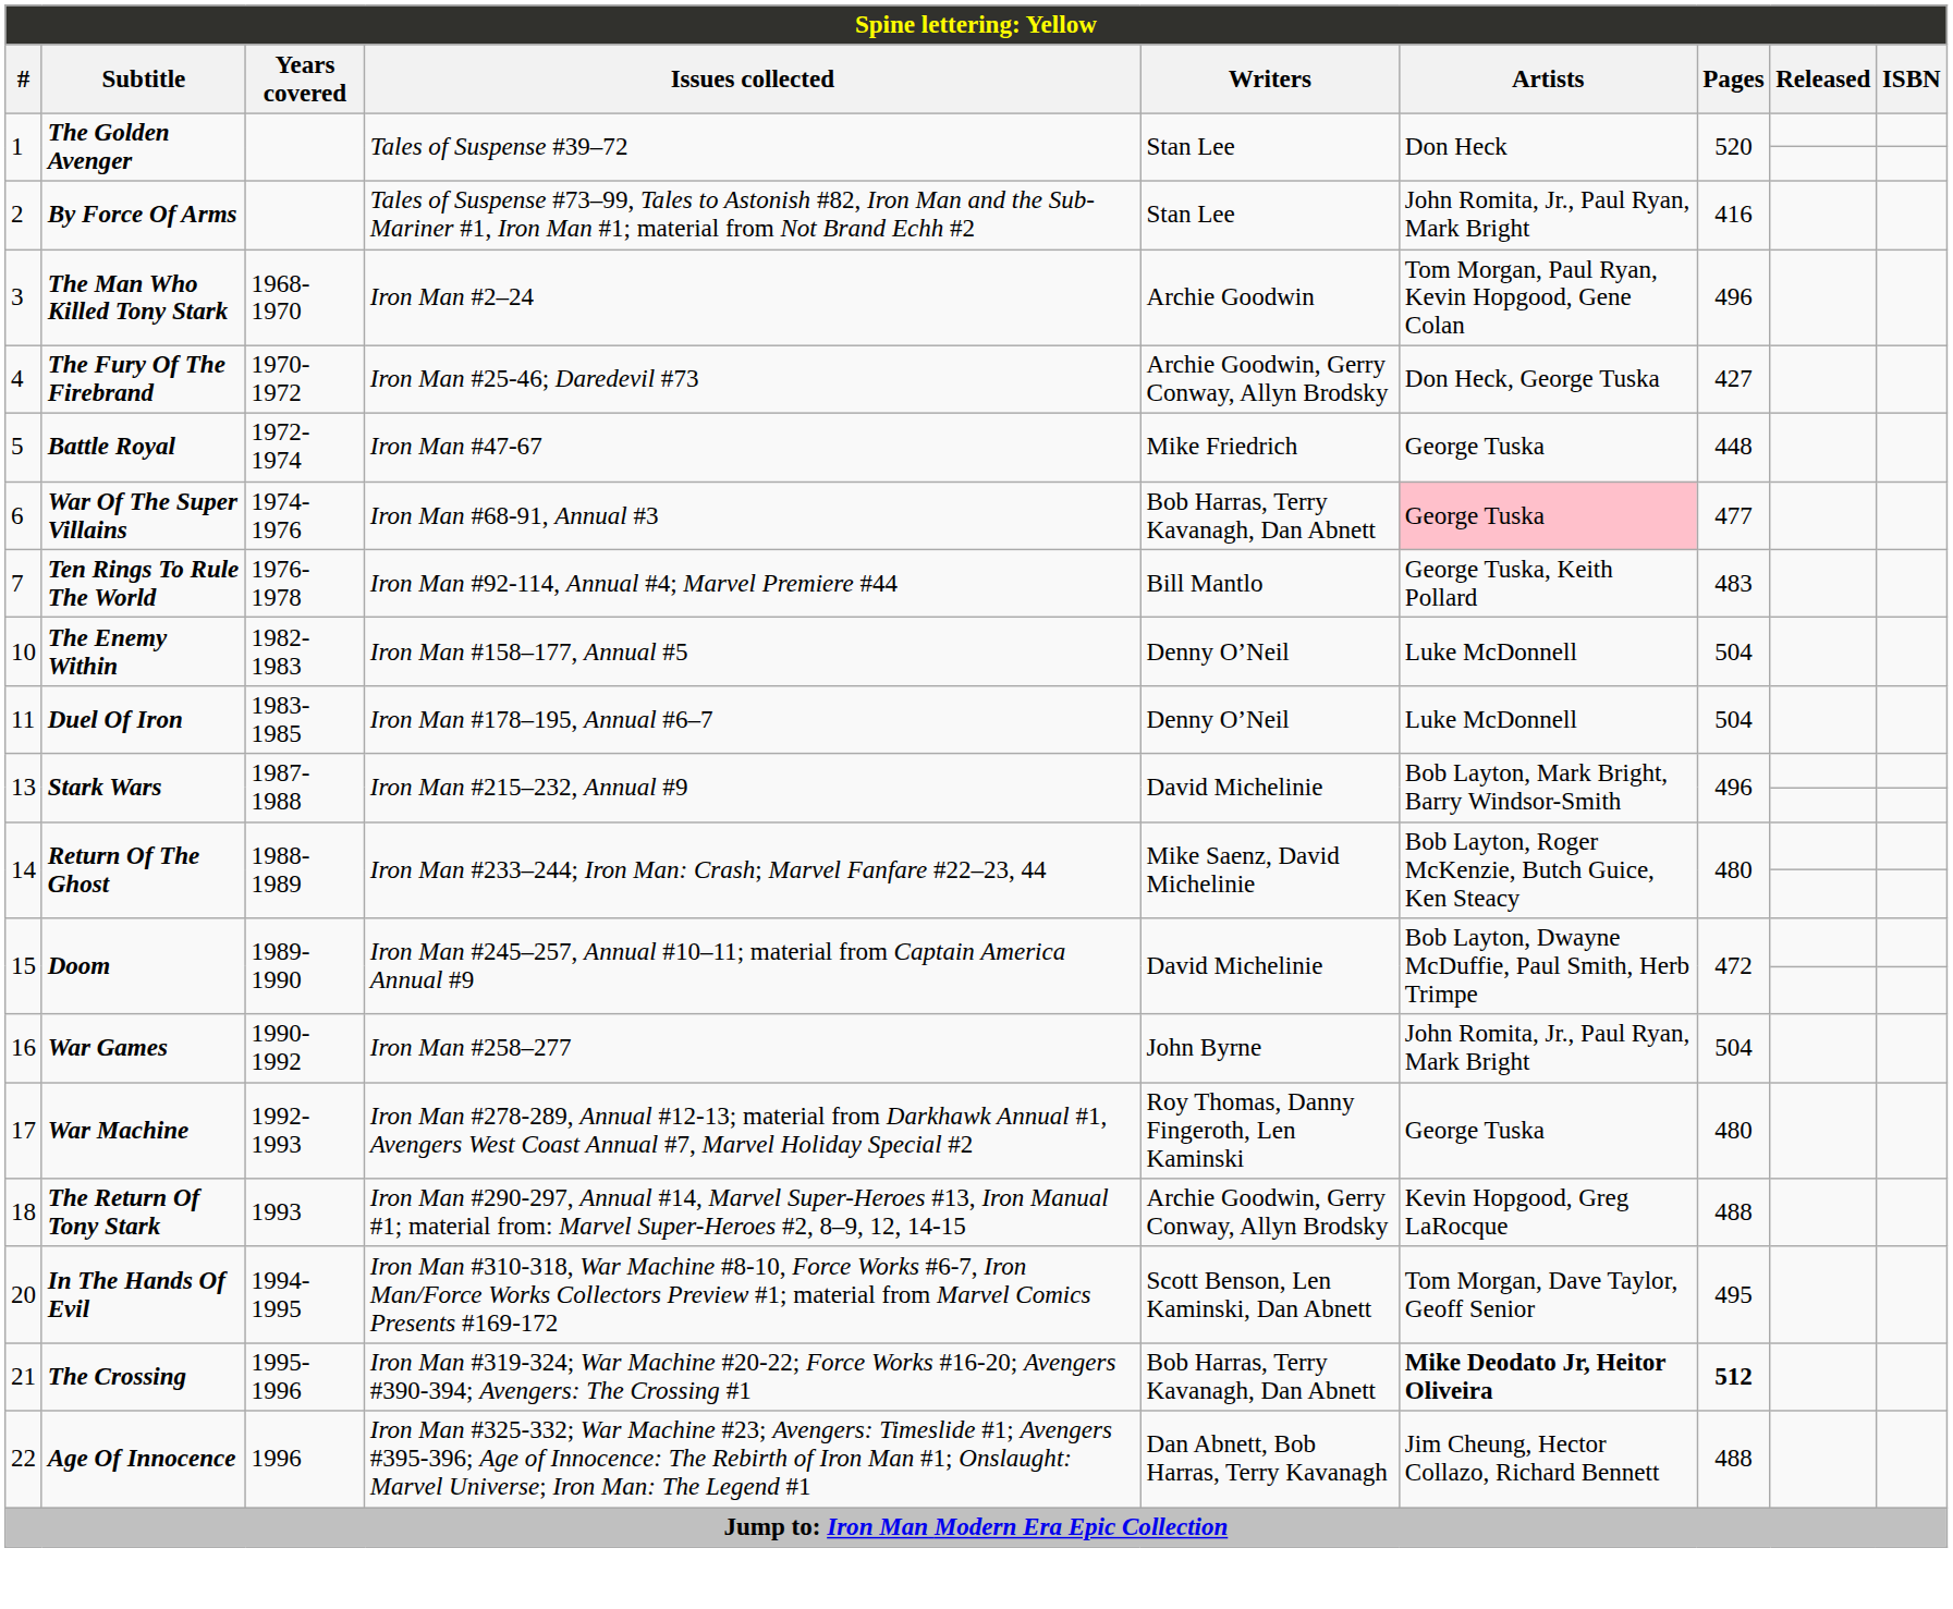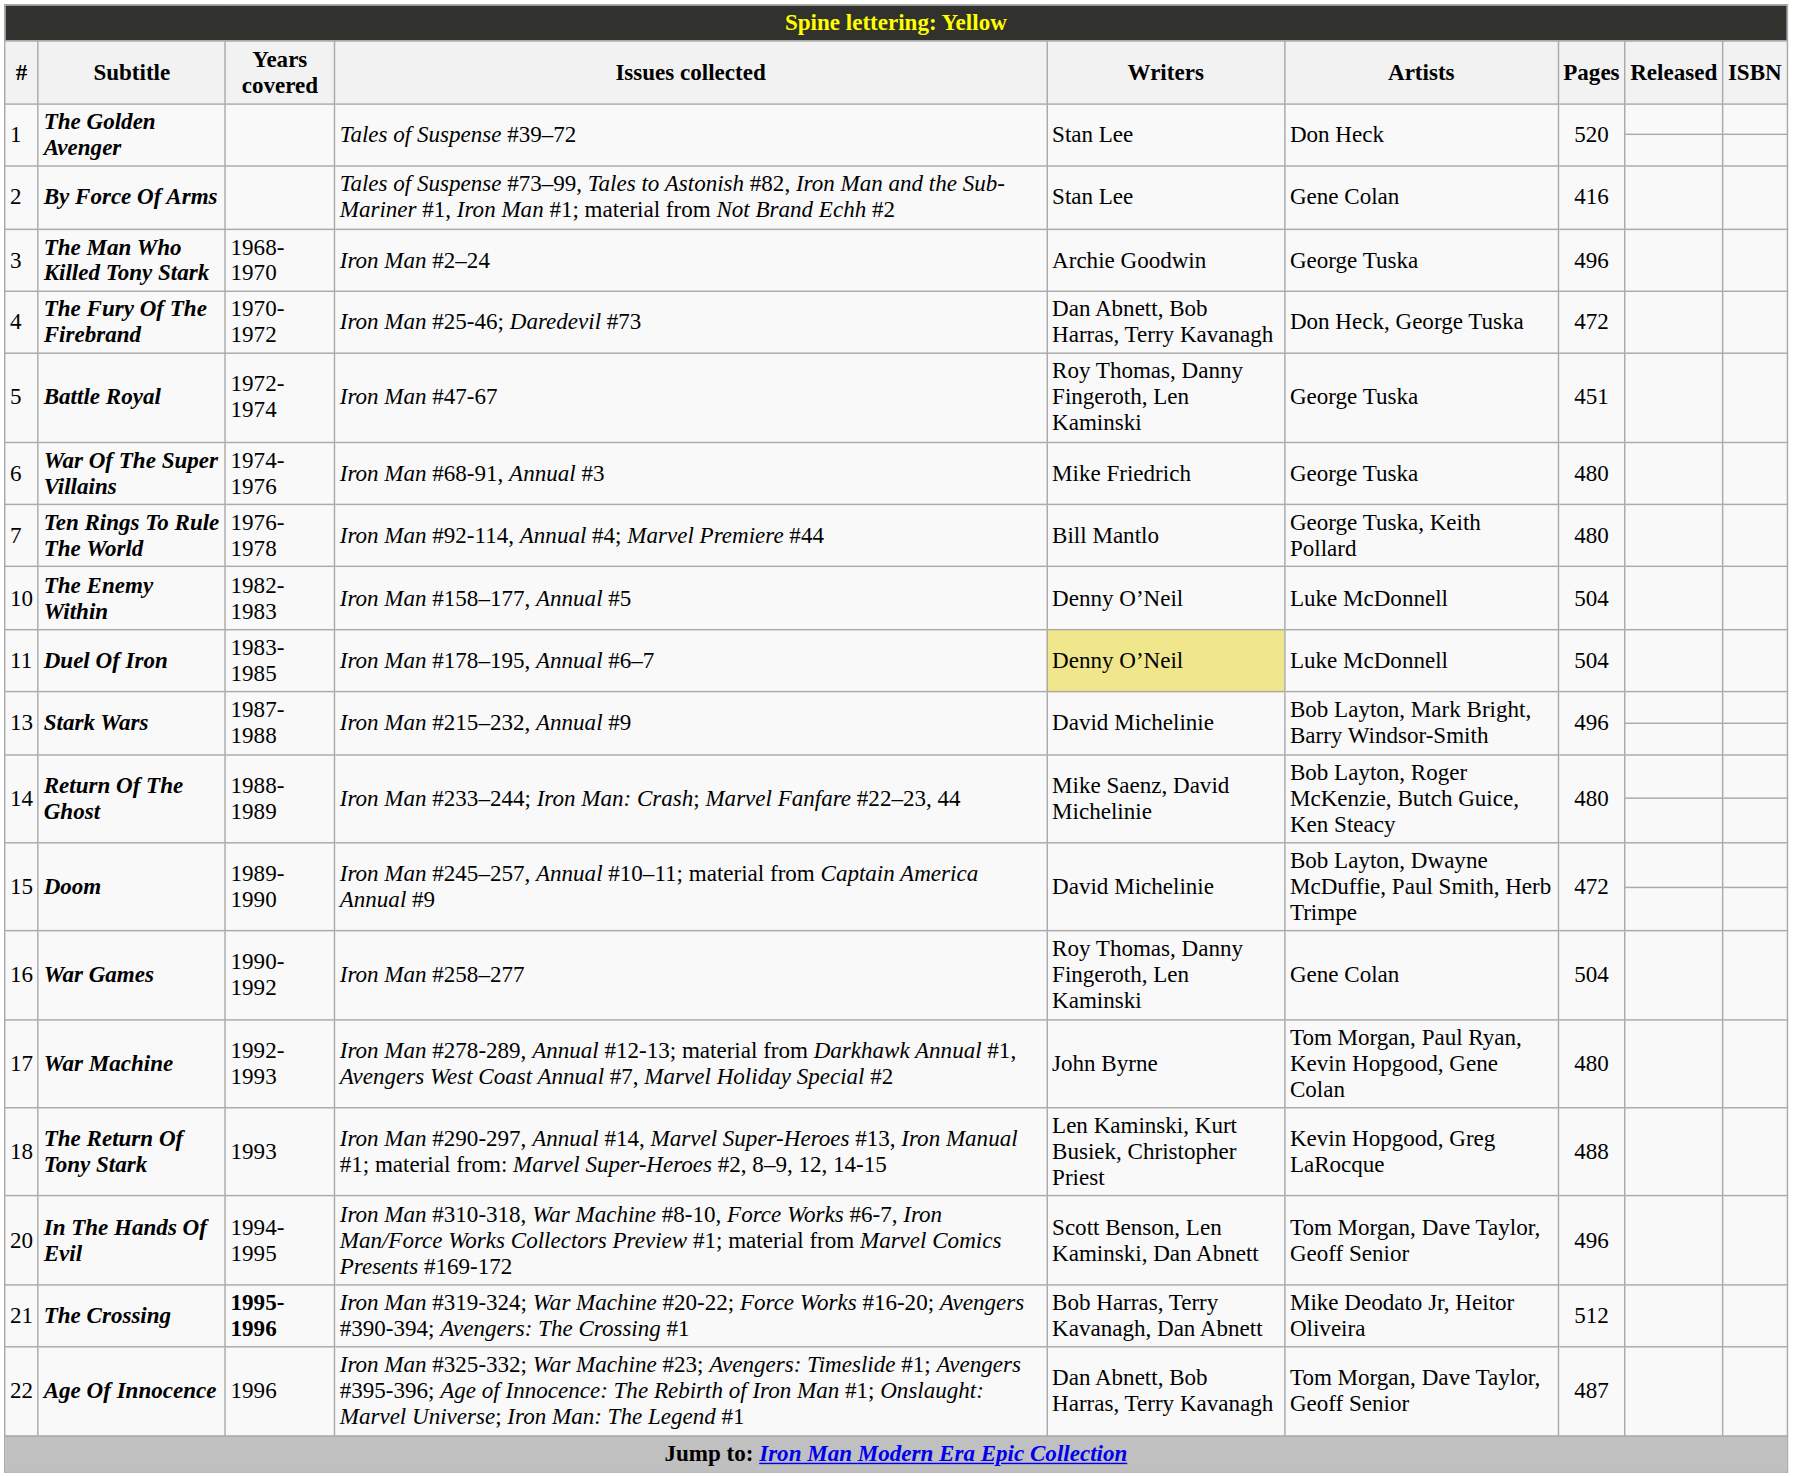2 | Artists: John Romita, Jr., Paul Ryan, Mark Bright -> Gene Colan
3 | Artists: Tom Morgan, Paul Ryan, Kevin Hopgood, Gene Colan -> George Tuska
4 | Writers: Archie Goodwin, Gerry Conway, Allyn Brodsky -> Dan Abnett, Bob Harras, Terry Kavanagh
4 | Pages: 427 -> 472
5 | Writers: Mike Friedrich -> Roy Thomas, Danny Fingeroth, Len Kaminski
5 | Pages: 448 -> 451
6 | Writers: Bob Harras, Terry Kavanagh, Dan Abnett -> Mike Friedrich
6 | Artists: pink background -> no background
6 | Pages: 477 -> 480
7 | Pages: 483 -> 480
11 | Writers: no background -> khaki background
16 | Writers: John Byrne -> Roy Thomas, Danny Fingeroth, Len Kaminski
16 | Artists: John Romita, Jr., Paul Ryan, Mark Bright -> Gene Colan
17 | Writers: Roy Thomas, Danny Fingeroth, Len Kaminski -> John Byrne
17 | Artists: George Tuska -> Tom Morgan, Paul Ryan, Kevin Hopgood, Gene Colan
18 | Writers: Archie Goodwin, Gerry Conway, Allyn Brodsky -> Len Kaminski, Kurt Busiek, Christopher Priest
20 | Pages: 495 -> 496
21 | Years covered: normal -> bold
21 | Artists: bold -> normal
21 | Pages: bold -> normal
22 | Artists: Jim Cheung, Hector Collazo, Richard Bennett -> Tom Morgan, Dave Taylor, Geoff Senior
22 | Pages: 488 -> 487
